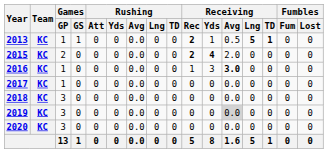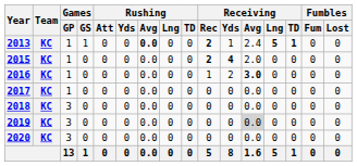2013 | Rushing / Avg: normal -> bold
2013 | Receiving / Avg: 0.5 -> 2.4
2015 | Games / GP: 2 -> 1
2016 | Receiving / Yds: 3 -> 2
